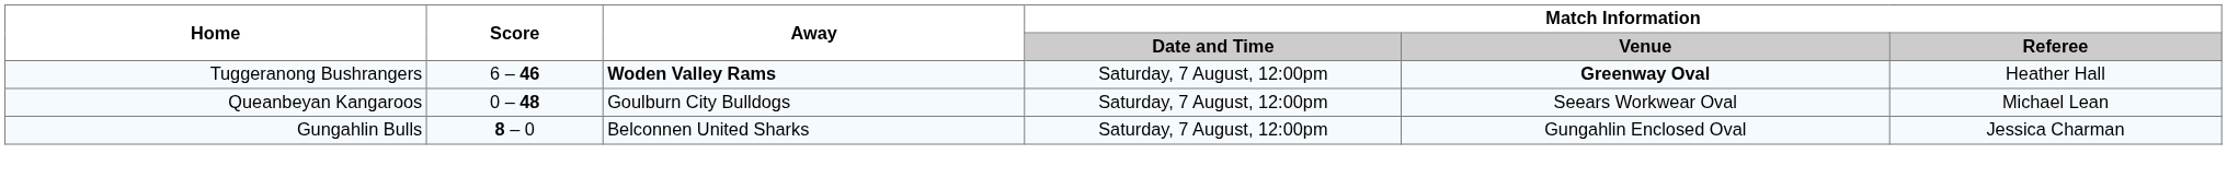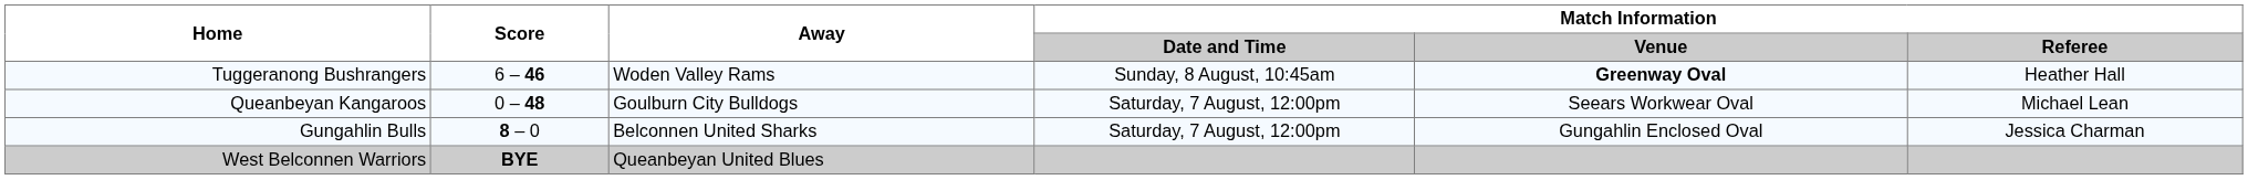Tuggeranong Bushrangers | Away: bold -> normal
Tuggeranong Bushrangers | Match Information / Date and Time: Saturday, 7 August, 12:00pm -> Sunday, 8 August, 10:45am
+ row: West Belconnen Warriors | BYE | Queanbeyan United Blues
